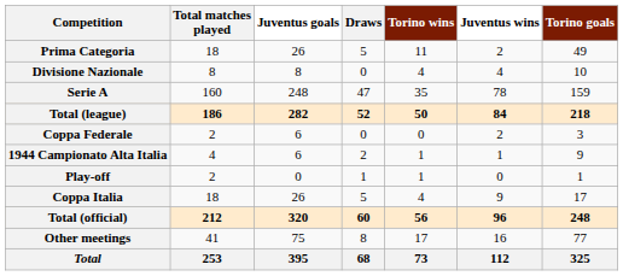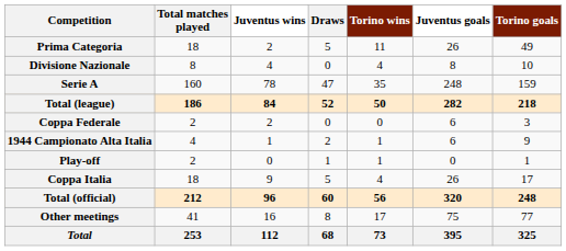columns swapped: Juventus wins <-> Juventus goals
